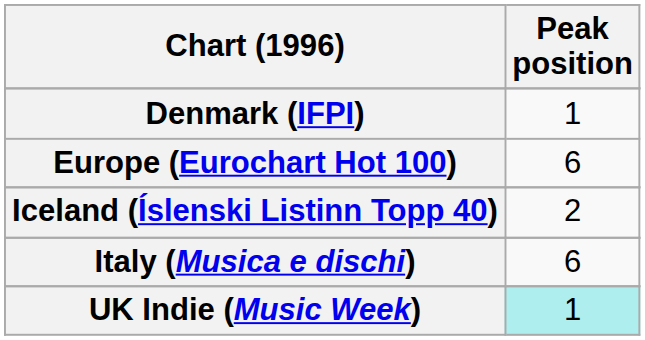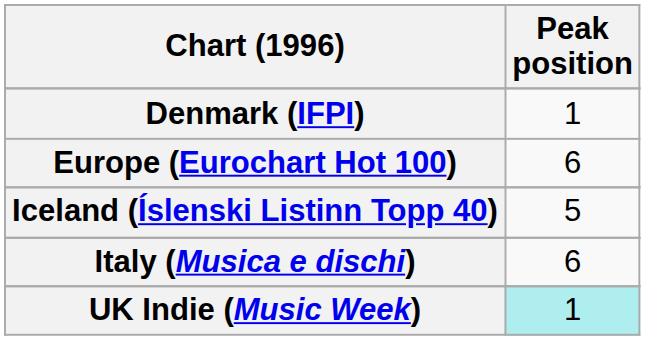Iceland (Íslenski Listinn Topp 40) | Peak position: 2 -> 5
